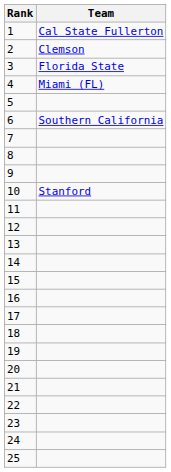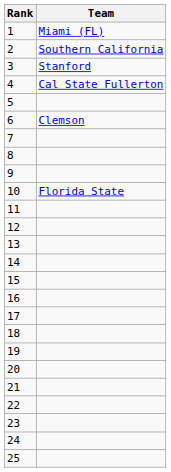1 | Team: Cal State Fullerton -> Miami (FL)
2 | Team: Clemson -> Southern California
3 | Team: Florida State -> Stanford
4 | Team: Miami (FL) -> Cal State Fullerton
6 | Team: Southern California -> Clemson
10 | Team: Stanford -> Florida State
